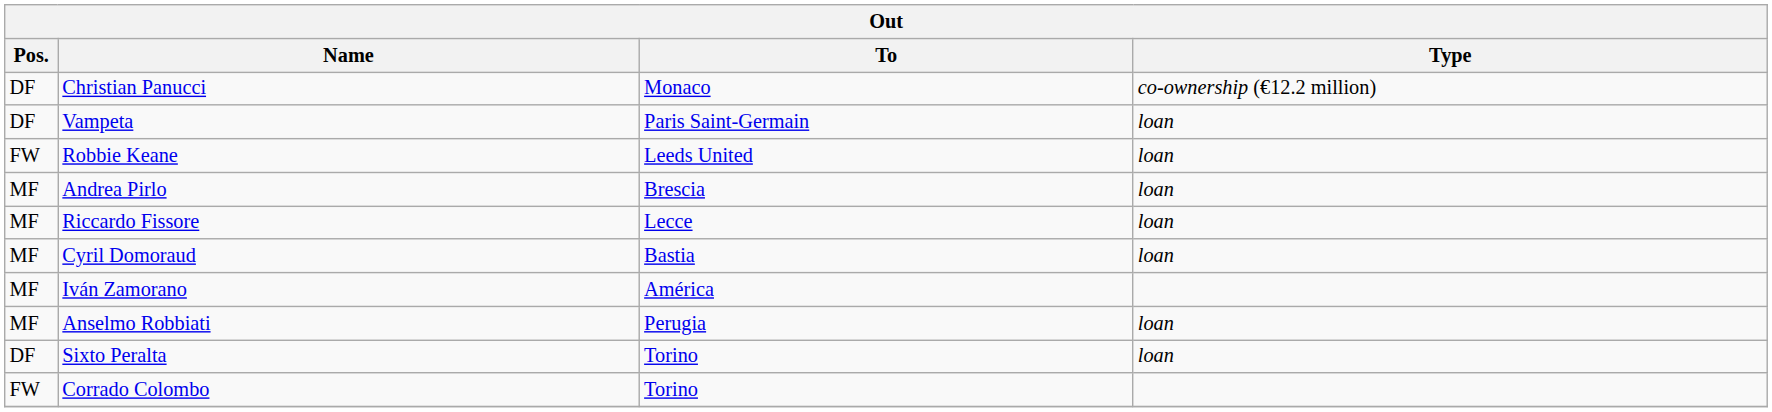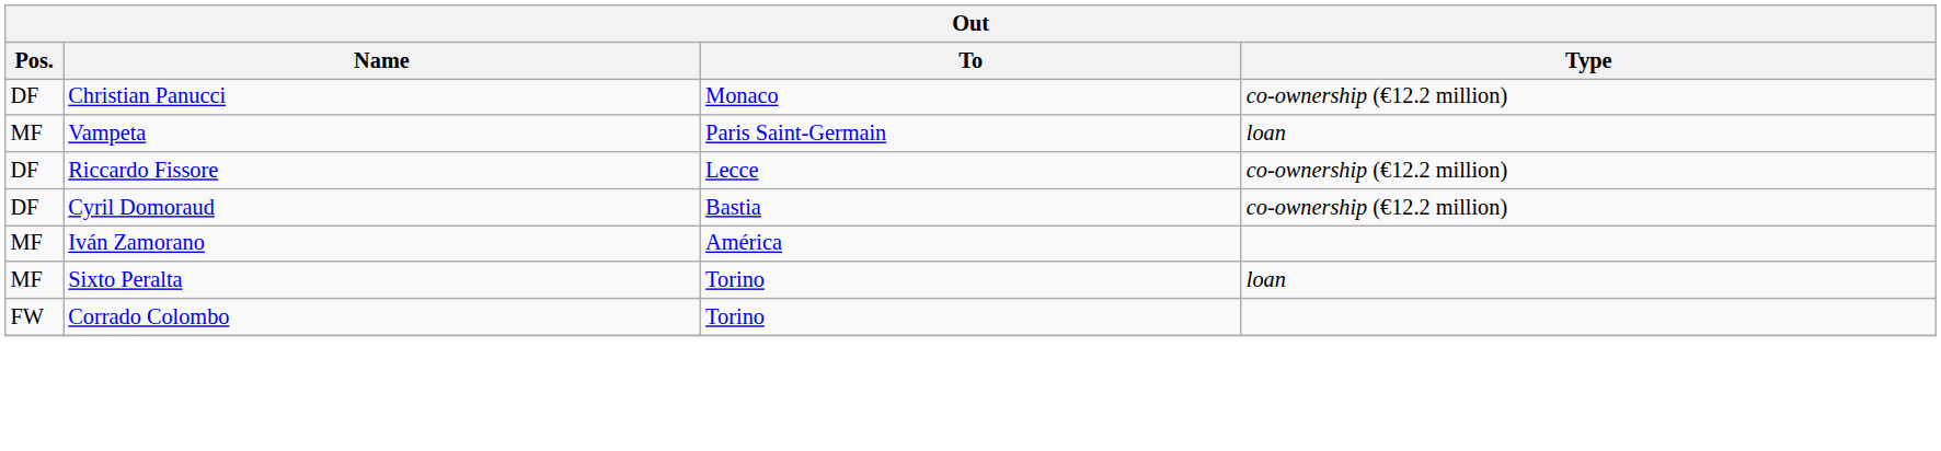Vampeta | Pos.: DF -> MF
- row: FW | Robbie Keane | Leeds United | loan
- row: MF | Andrea Pirlo | Brescia | loan
Riccardo Fissore | Pos.: MF -> DF
Riccardo Fissore | Type: loan -> co-ownership (€12.2 million)
Cyril Domoraud | Pos.: MF -> DF
Cyril Domoraud | Type: loan -> co-ownership (€12.2 million)
- row: MF | Anselmo Robbiati | Perugia | loan
Sixto Peralta | Pos.: DF -> MF
